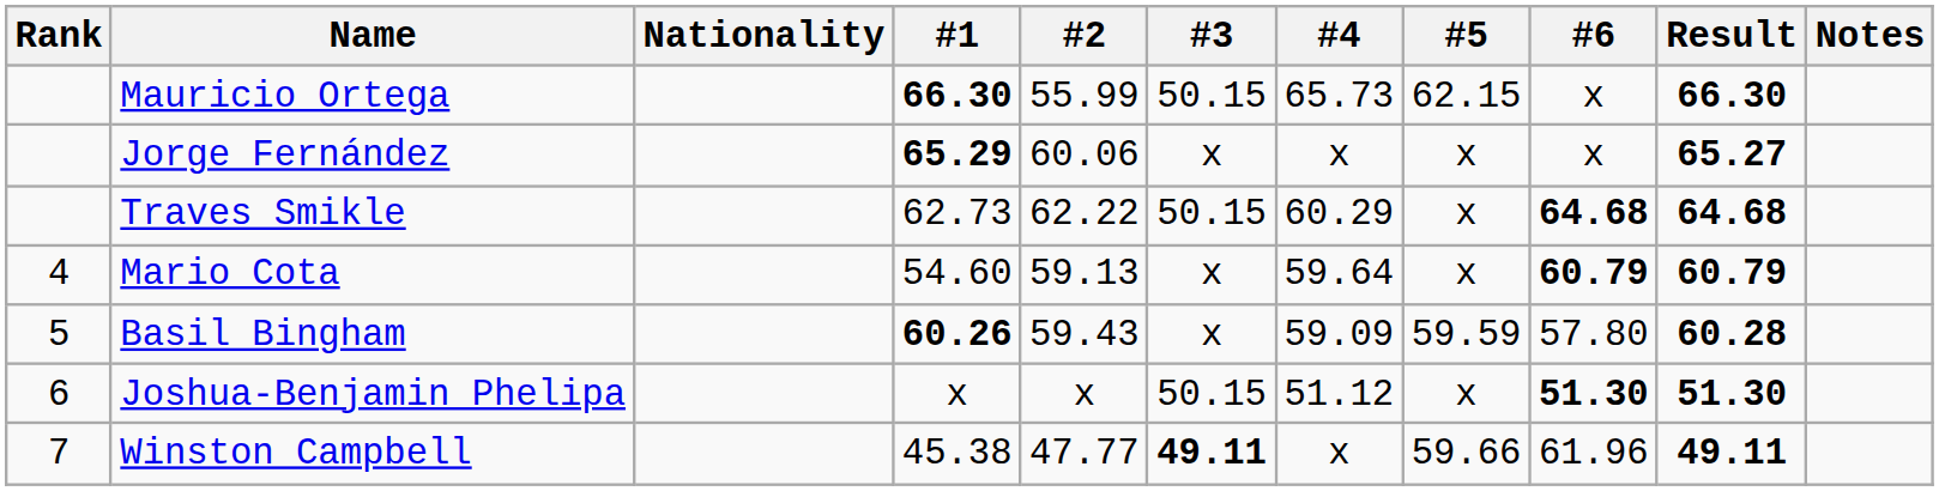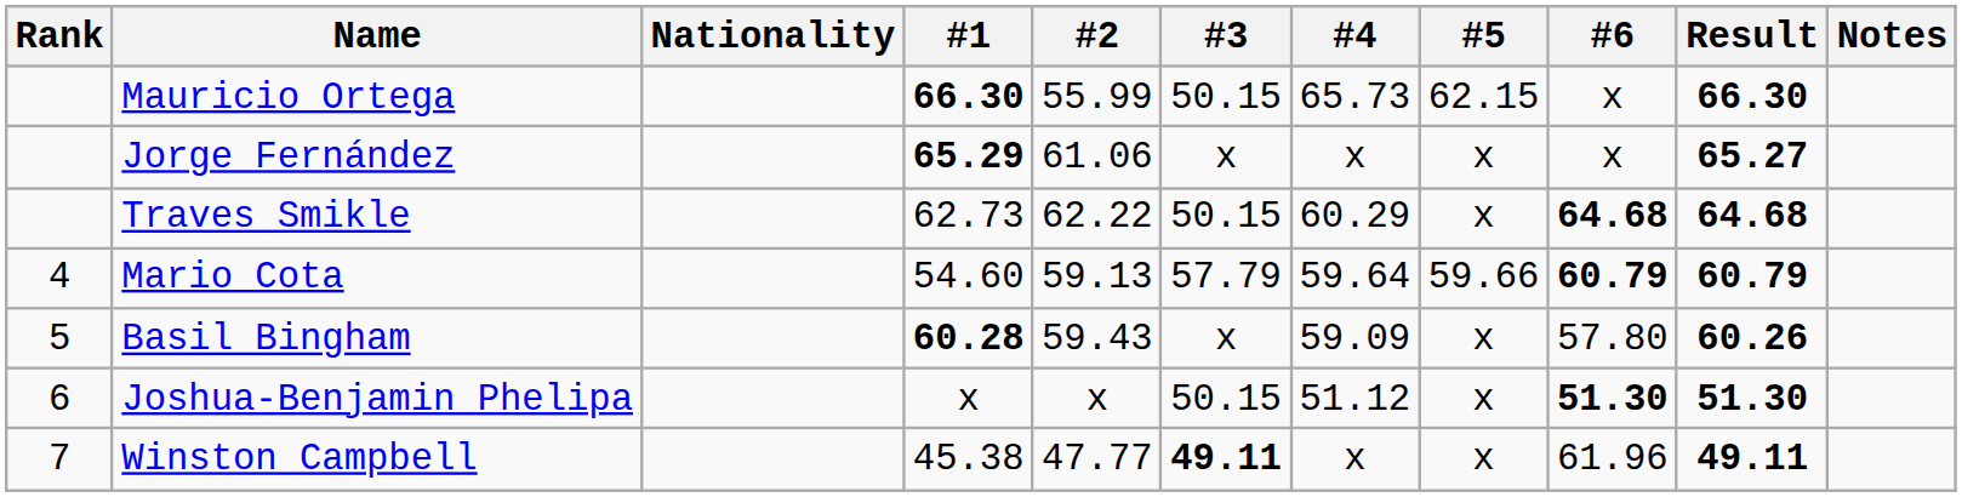Jorge Fernández | #2: 60.06 -> 61.06
Mario Cota | #3: x -> 57.79
Mario Cota | #5: x -> 59.66
Basil Bingham | #1: 60.26 -> 60.28
Basil Bingham | #5: 59.59 -> x
Basil Bingham | Result: 60.28 -> 60.26
Winston Campbell | #5: 59.66 -> x
